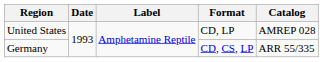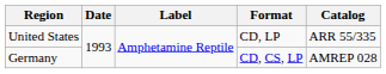United States | Catalog: AMREP 028 -> ARR 55/335
Germany | Catalog: ARR 55/335 -> AMREP 028
